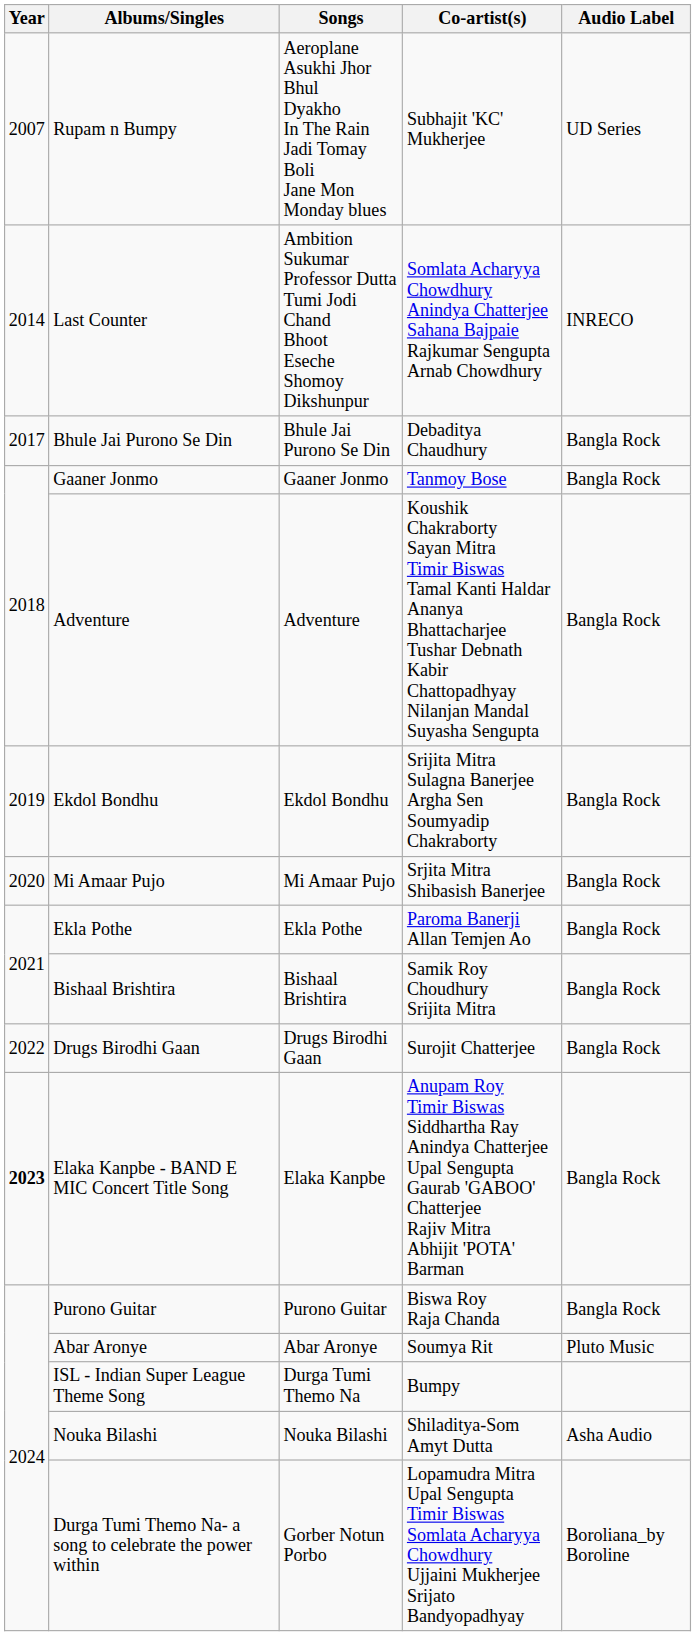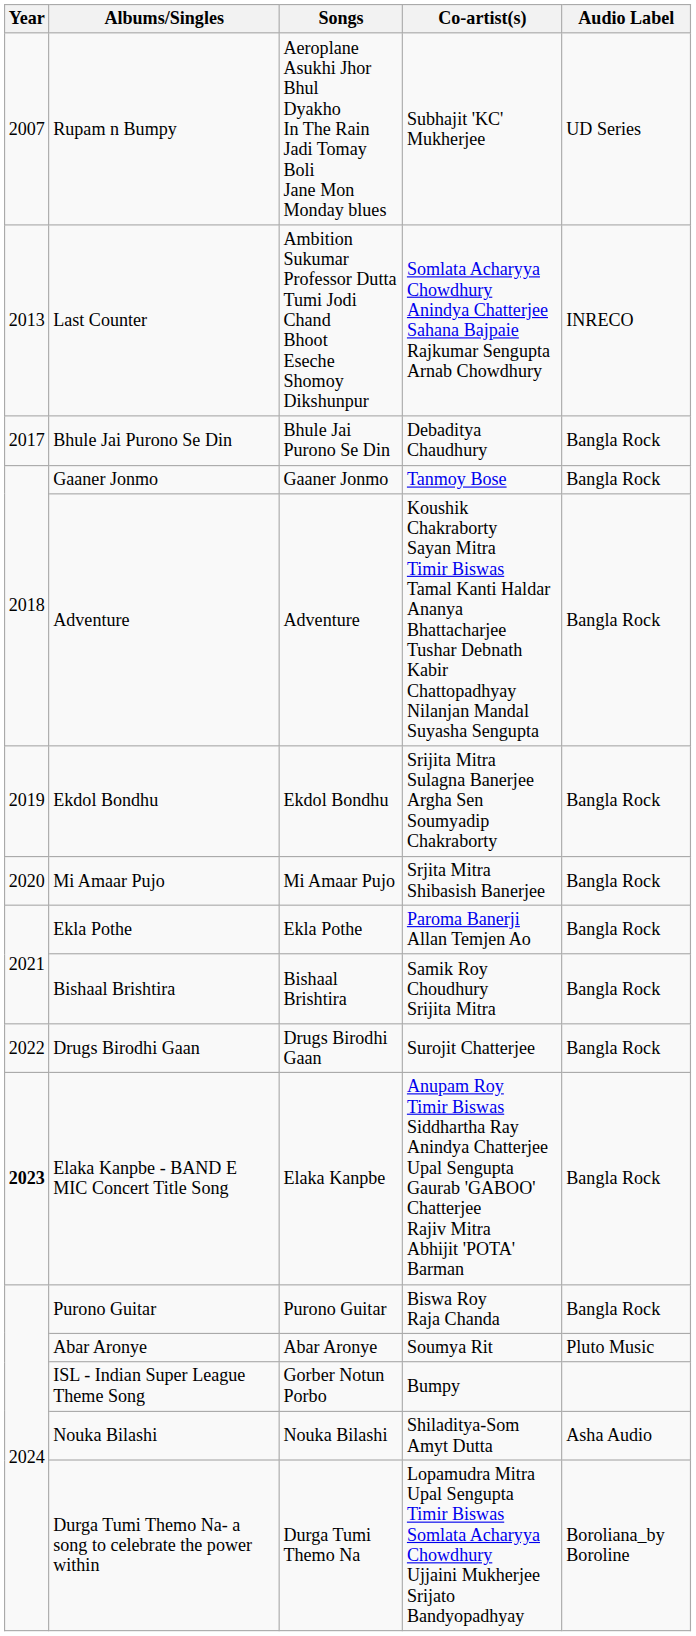Last Counter | Year: 2014 -> 2013
ISL - Indian Super League Theme Song | Songs: Durga Tumi Themo Na -> Gorber Notun Porbo
Durga Tumi Themo Na- a song to celebrate the power within | Songs: Gorber Notun Porbo -> Durga Tumi Themo Na
